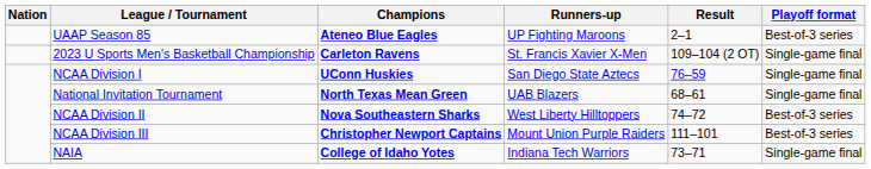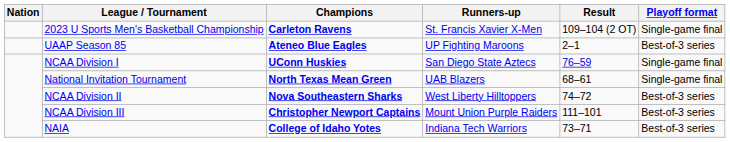rows swapped: 2023 U Sports Men's Basketball Championship <-> UAAP Season 85
NAIA | Playoff format: Single-game final -> Best-of-3 series
